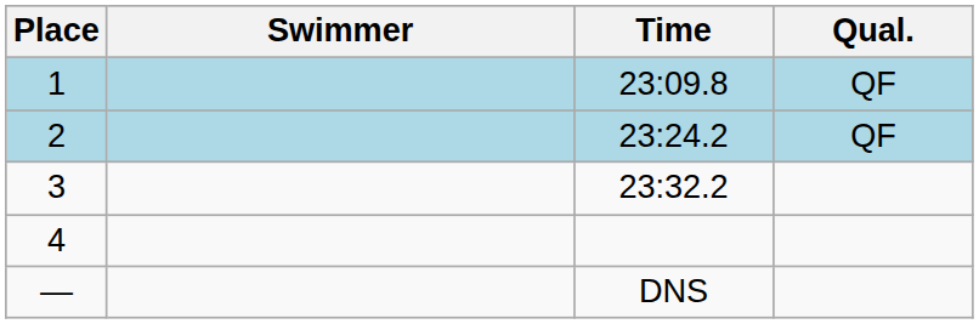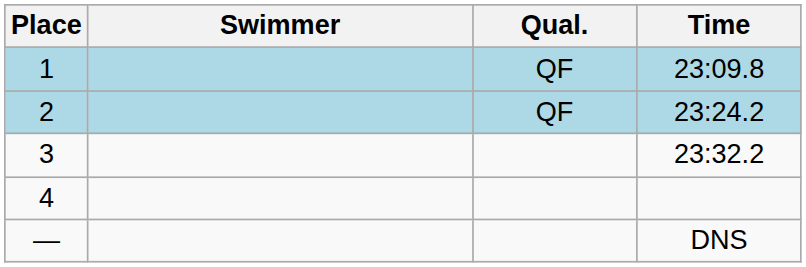columns swapped: Time <-> Qual.
